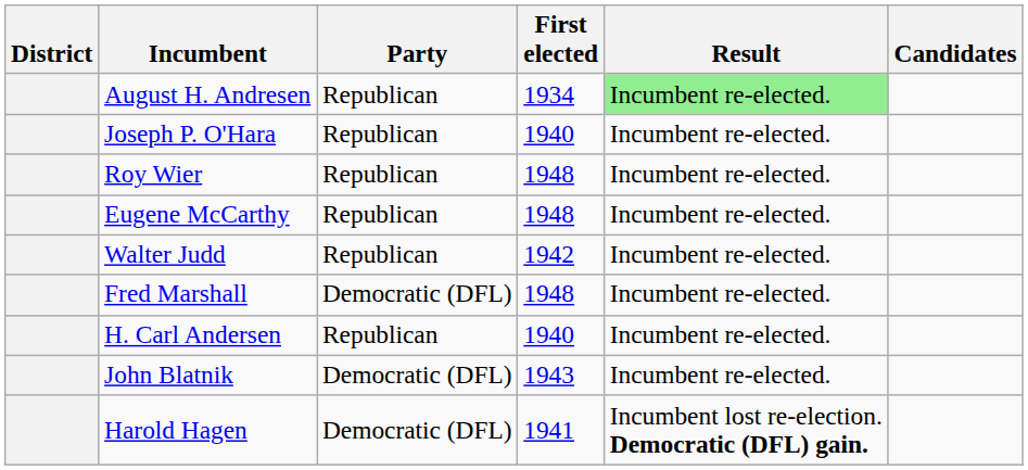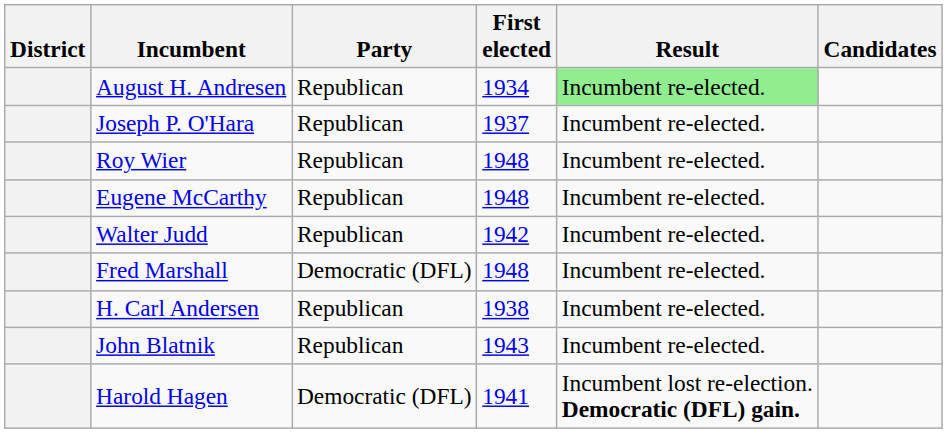Joseph P. O'Hara | First elected: 1940 -> 1937
H. Carl Andersen | First elected: 1940 -> 1938
John Blatnik | Party: Democratic (DFL) -> Republican
